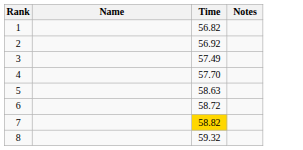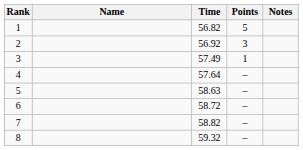+ column: Points | 5 | 3 | 1 | – | – | – | – | –
4 | Time: 57.70 -> 57.64
7 | Time: gold background -> no background
